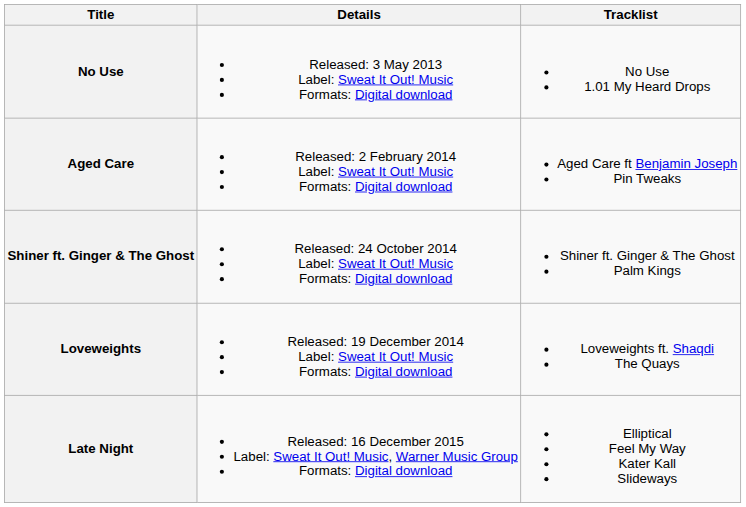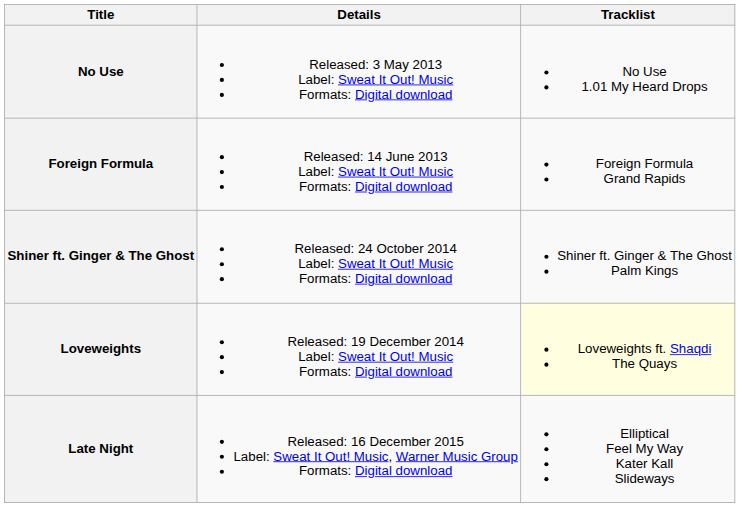+ row: Foreign Formula | Released: 14 June 2013 Label: Sweat It Out! Music Formats: Digital download | Foreign Formula Grand Rapids
- row: Aged Care | Released: 2 February 2014 Label: Sweat It Out! Music Formats: Digital download | Aged Care ft Benjamin Joseph Pin Tweaks
Loveweights | Tracklist: no background -> lightyellow background
